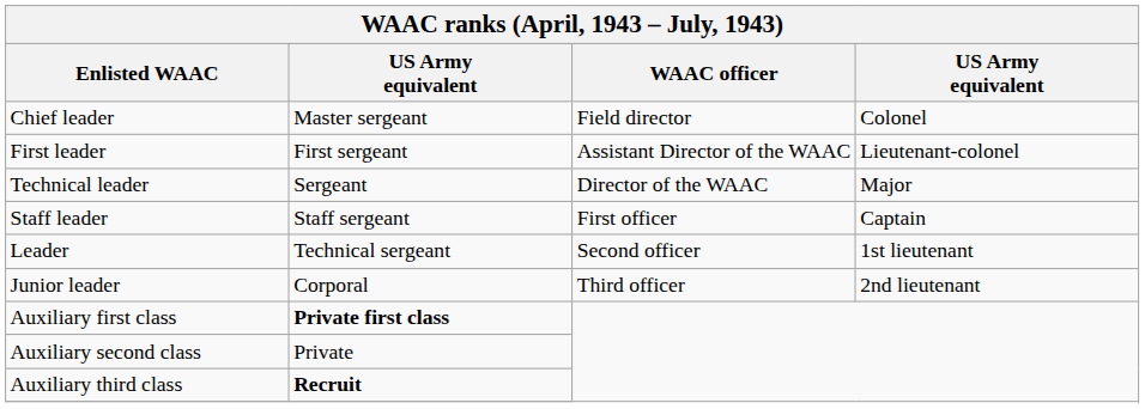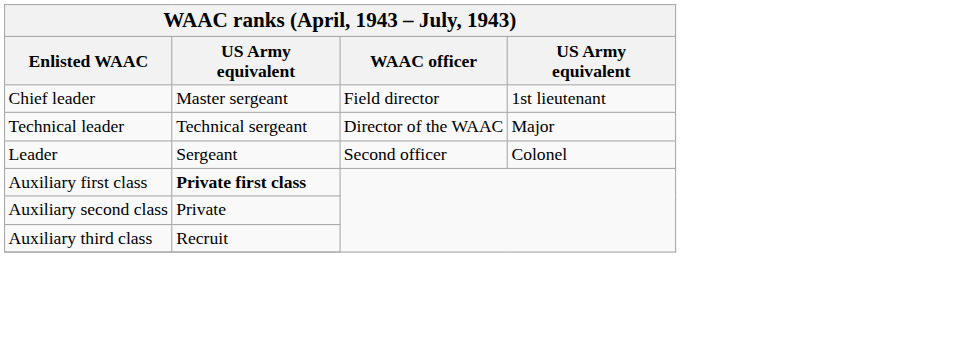Chief leader | column 4: Colonel -> 1st lieutenant
- row: First leader | First sergeant | Assistant Director of the WAAC | Lieutenant-colonel
Technical leader | column 2: Sergeant -> Technical sergeant
- row: Staff leader | Staff sergeant | First officer | Captain
Leader | column 2: Technical sergeant -> Sergeant
Leader | column 4: 1st lieutenant -> Colonel
- row: Junior leader | Corporal | Third officer | 2nd lieutenant
Auxiliary third class | column 2: bold -> normal
